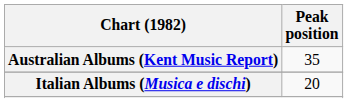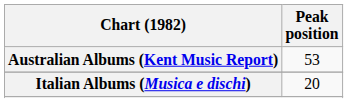Australian Albums (Kent Music Report) | Peak position: 35 -> 53
